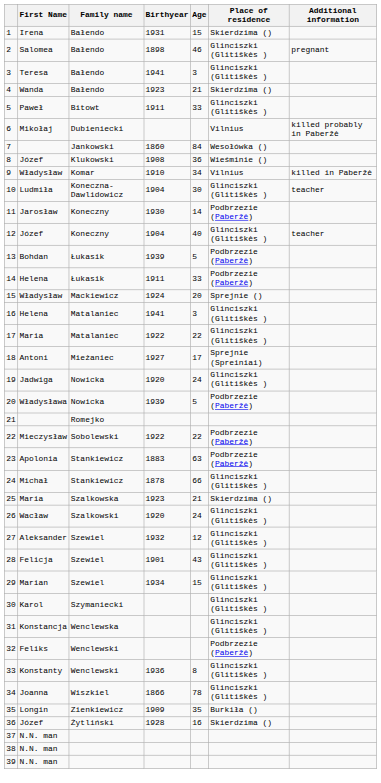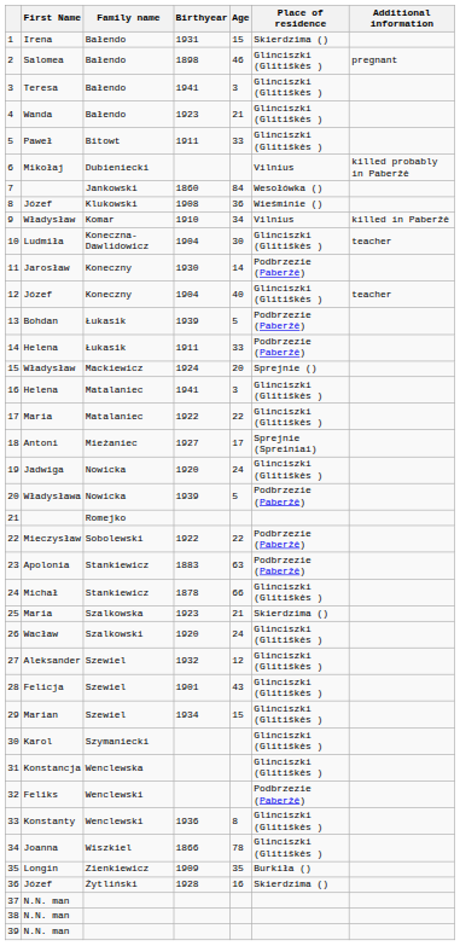4 | Place of residence: Skierdzima () -> Glinciszki (Glitiškės )
